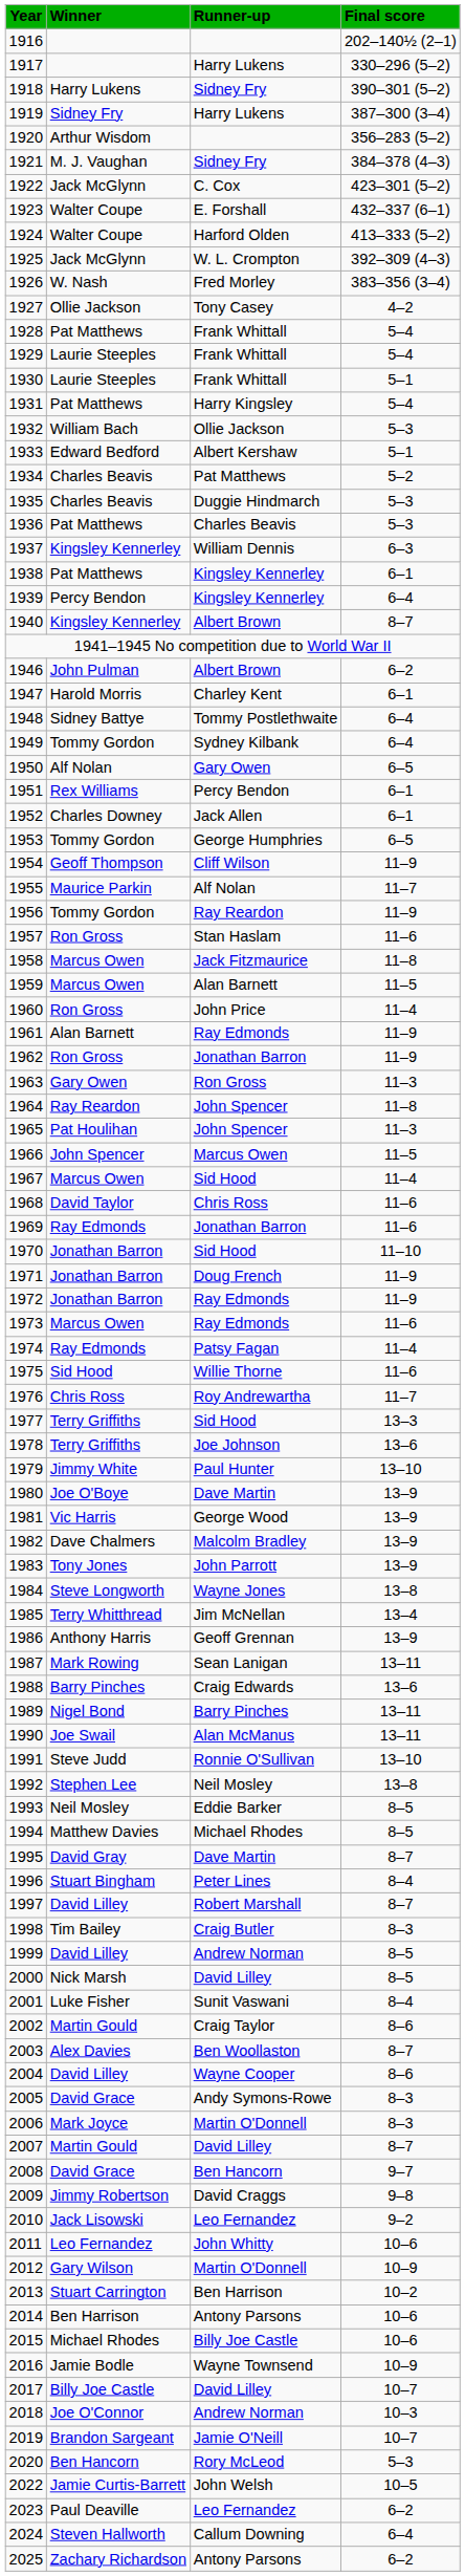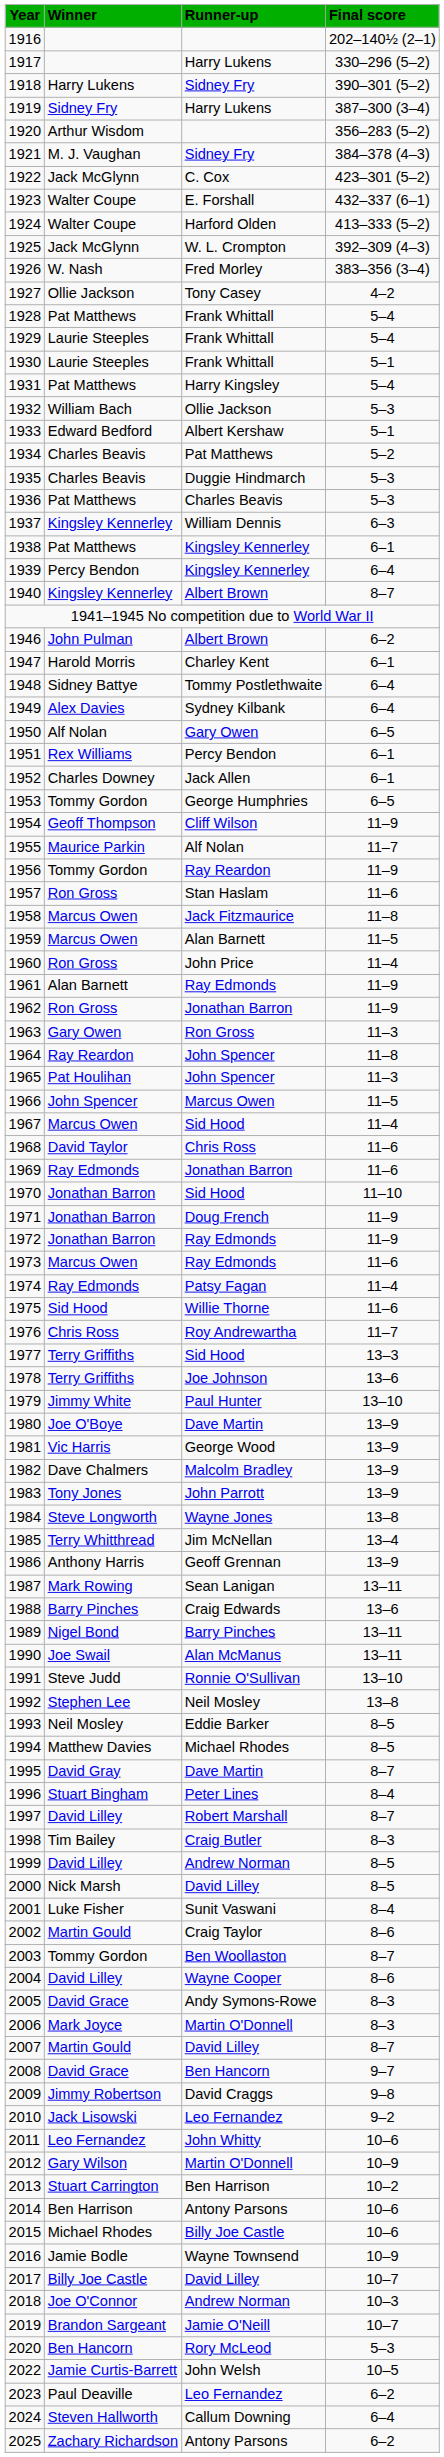1949 | Winner: Tommy Gordon -> Alex Davies
2003 | Winner: Alex Davies -> Tommy Gordon
